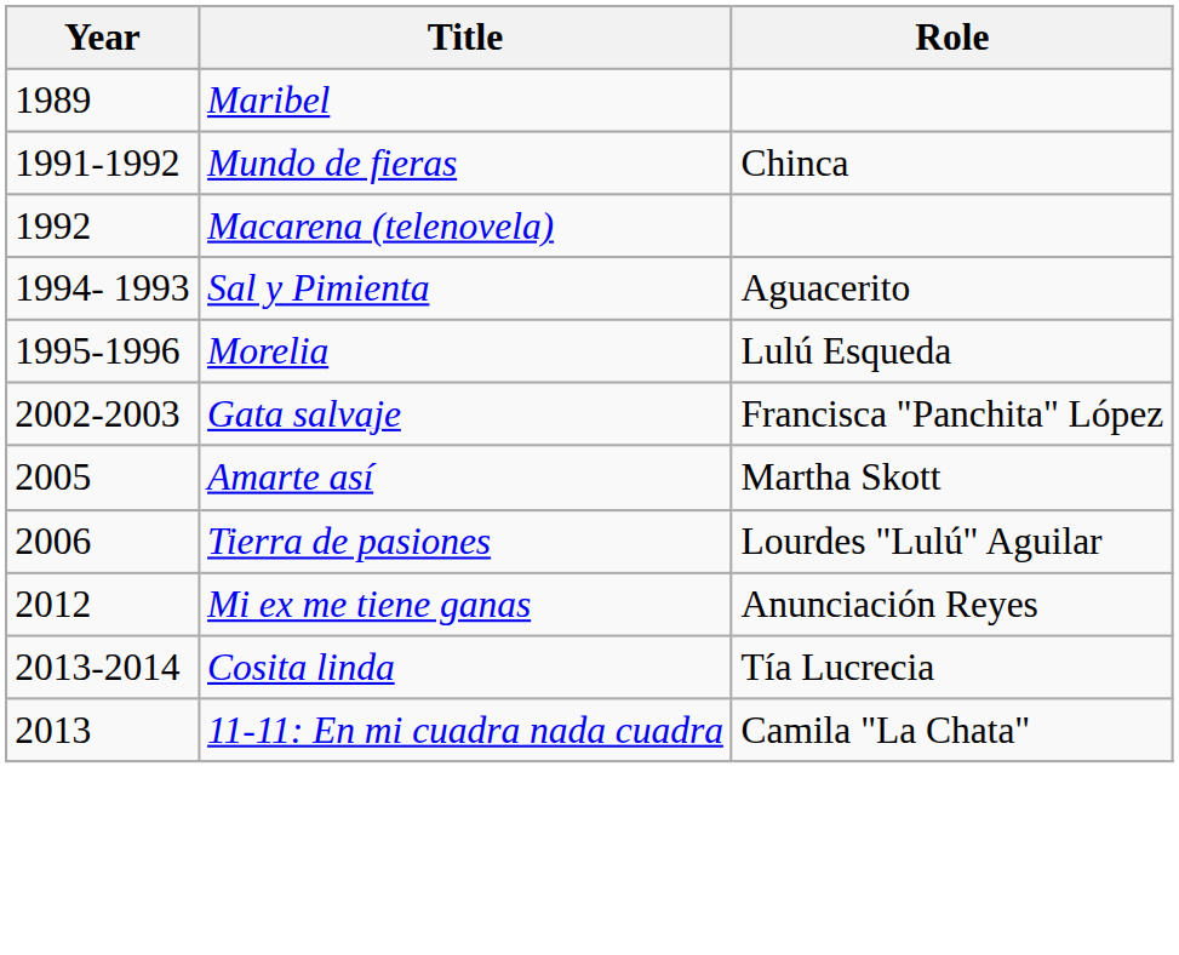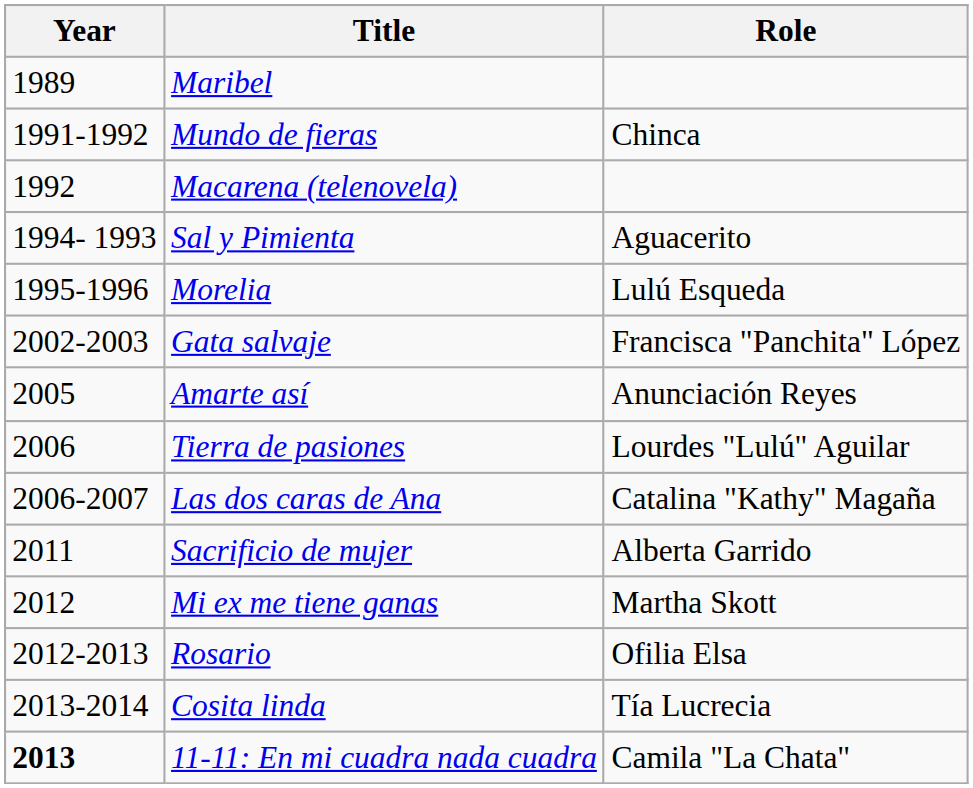Amarte así | Role: Martha Skott -> Anunciación Reyes
+ row: 2006-2007 | Las dos caras de Ana | Catalina "Kathy" Magaña
+ row: 2011 | Sacrificio de mujer | Alberta Garrido
Mi ex me tiene ganas | Role: Anunciación Reyes -> Martha Skott
+ row: 2012-2013 | Rosario | Ofilia Elsa
11-11: En mi cuadra nada cuadra | Year: normal -> bold
